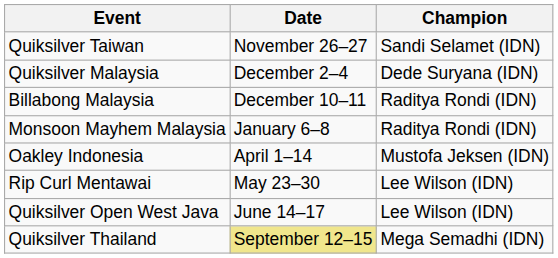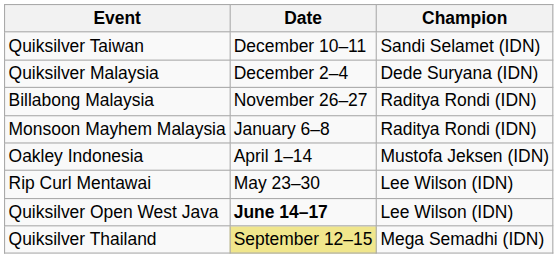Quiksilver Taiwan | Date: November 26–27 -> December 10–11
Billabong Malaysia | Date: December 10–11 -> November 26–27
Quiksilver Open West Java | Date: normal -> bold
